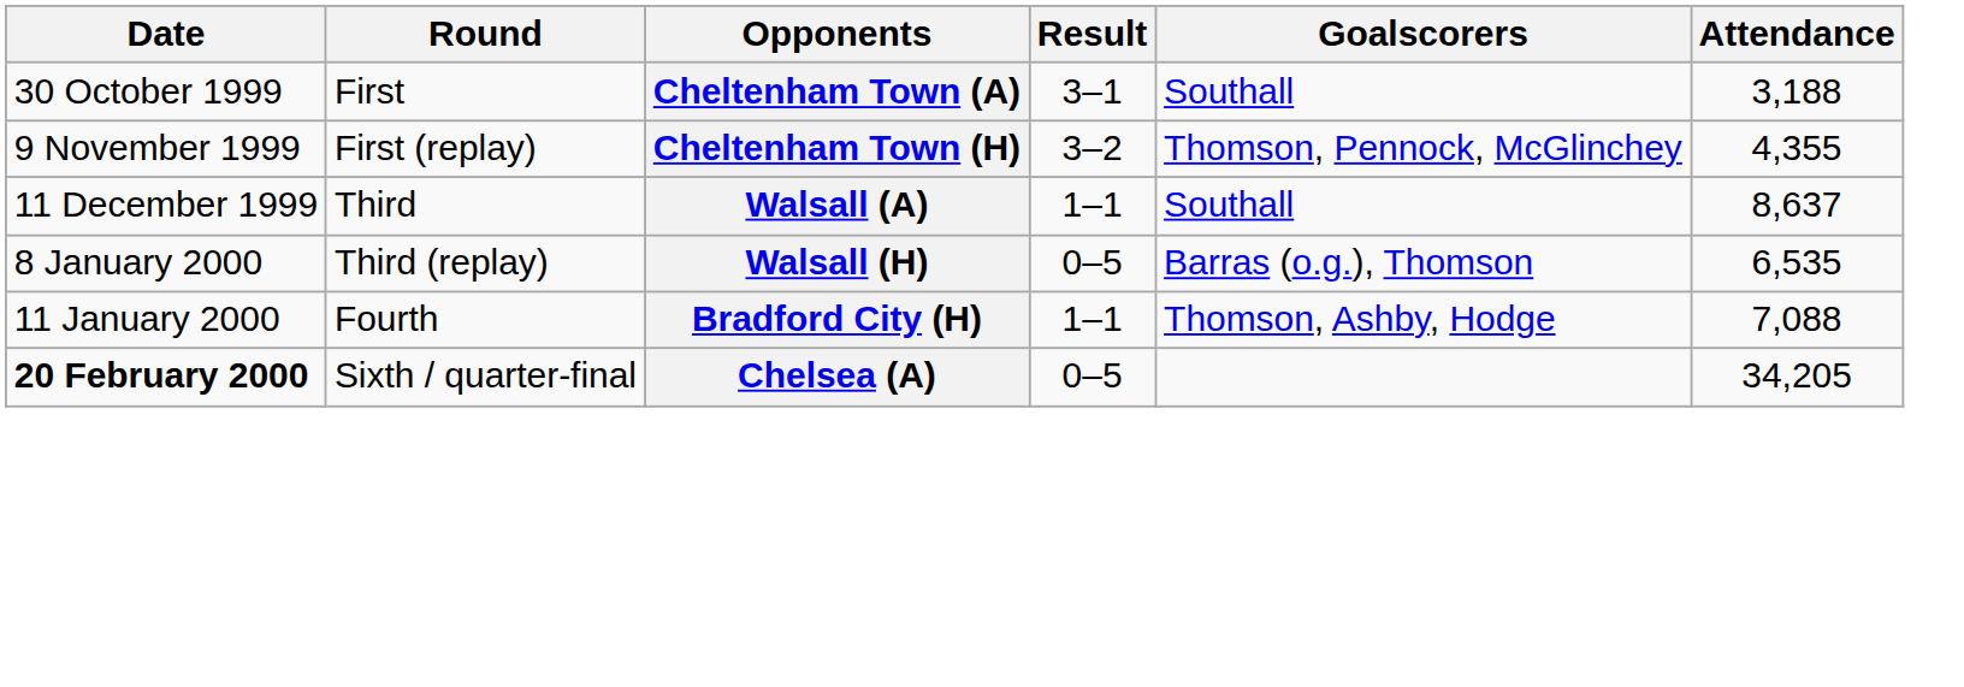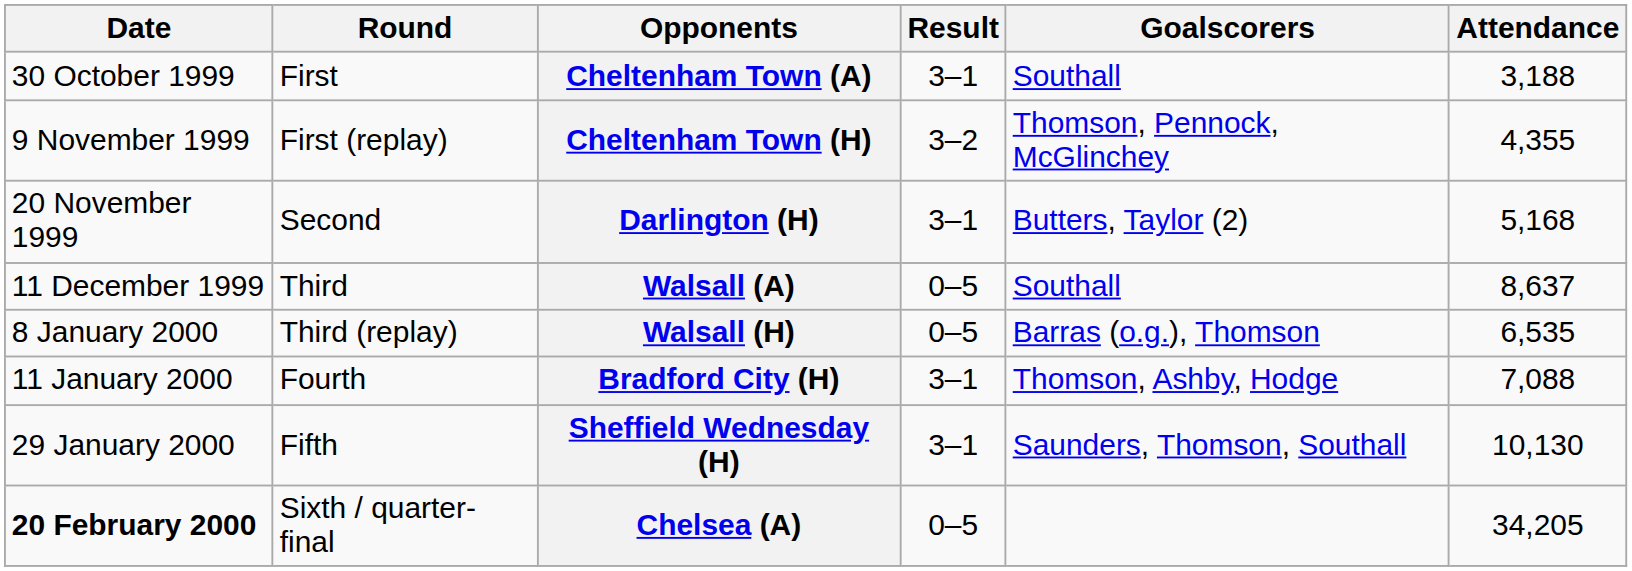+ row: 20 November 1999 | Second | Darlington (H) | 3–1 | Butters, Taylor (2) | 5,168
Walsall (A) | Result: 1–1 -> 0–5
Bradford City (H) | Result: 1–1 -> 3–1
+ row: 29 January 2000 | Fifth | Sheffield Wednesday (H) | 3–1 | Saunders, Thomson, Southall | 10,130
